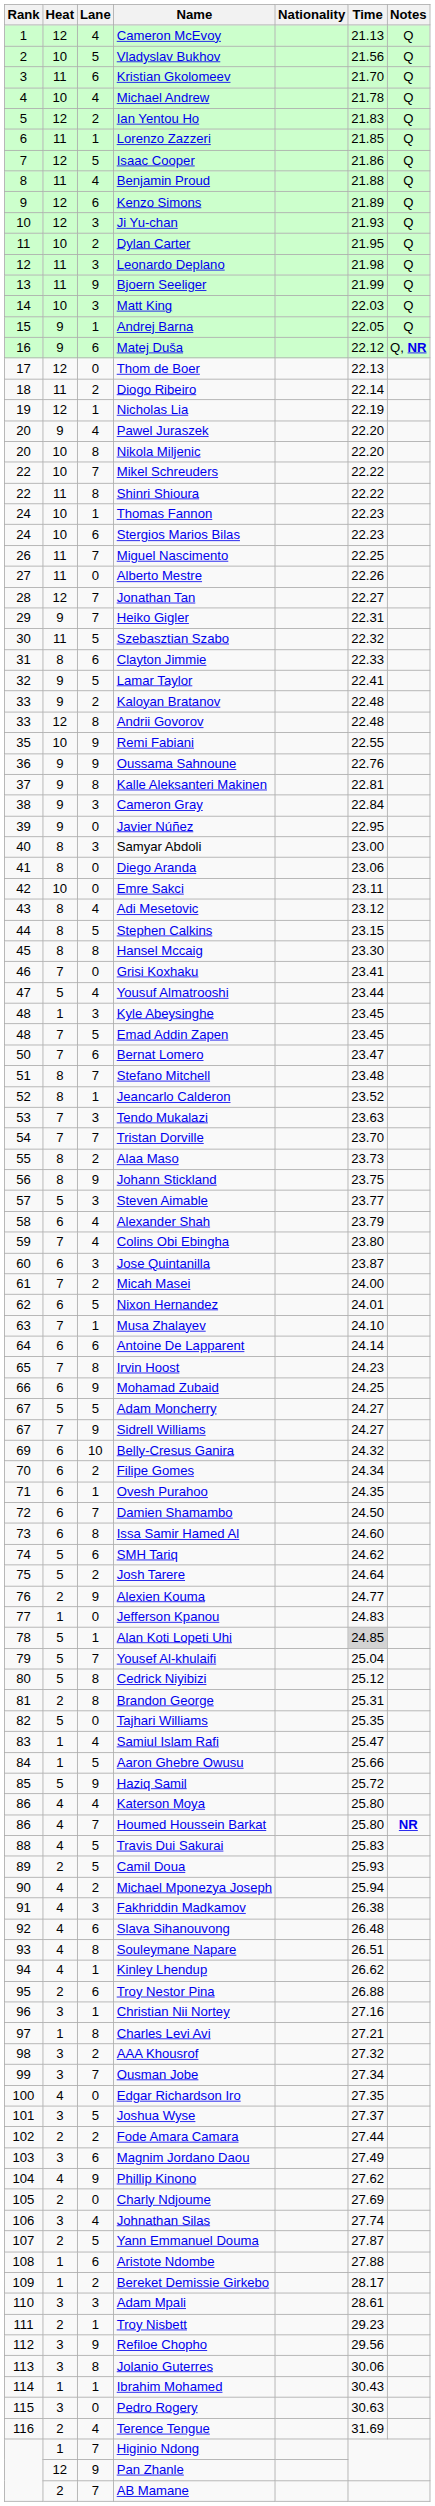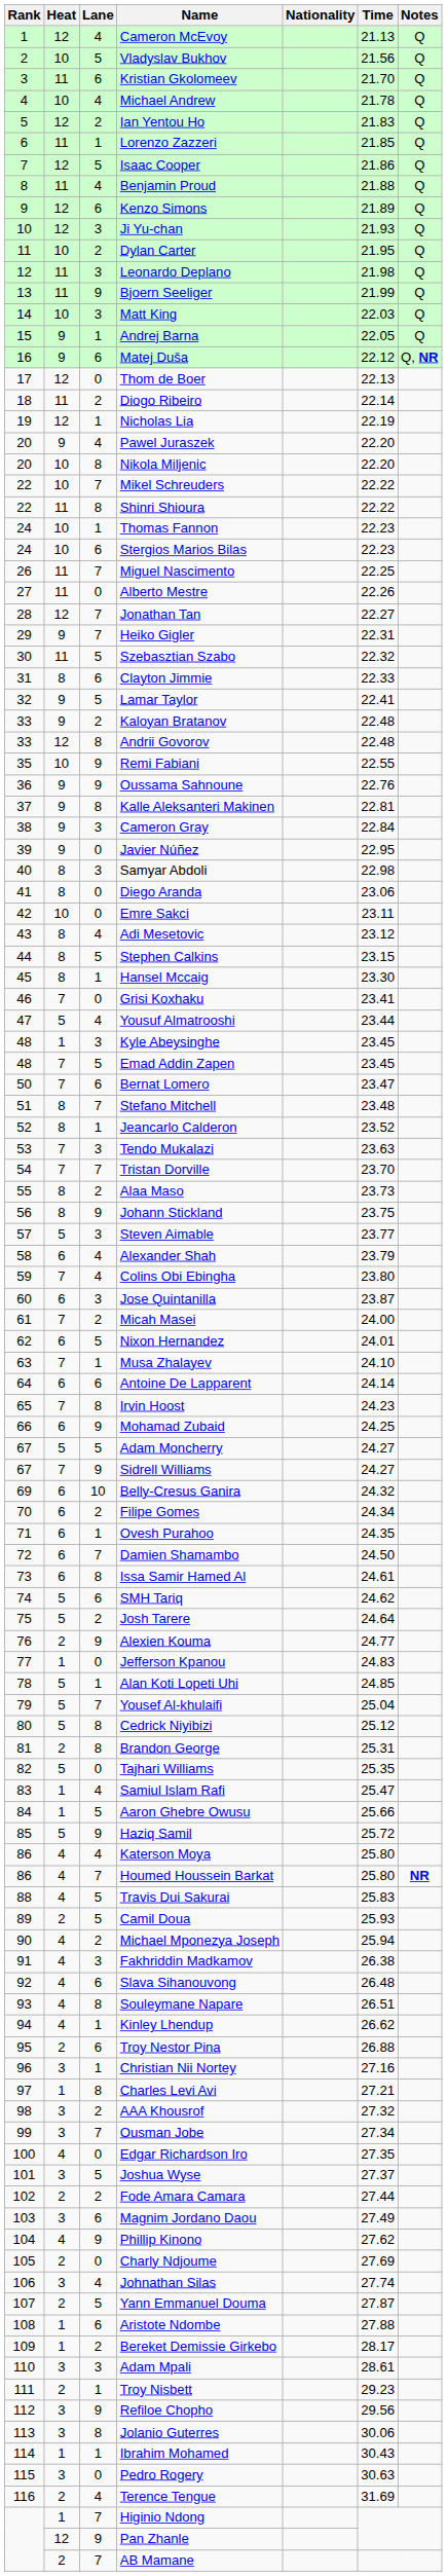Samyar Abdoli | Time: 23.00 -> 22.98
Hansel Mccaig | Lane: 8 -> 1
Issa Samir Hamed Al | Time: 24.60 -> 24.61
Alan Koti Lopeti Uhi | Time: lightgrey background -> no background
